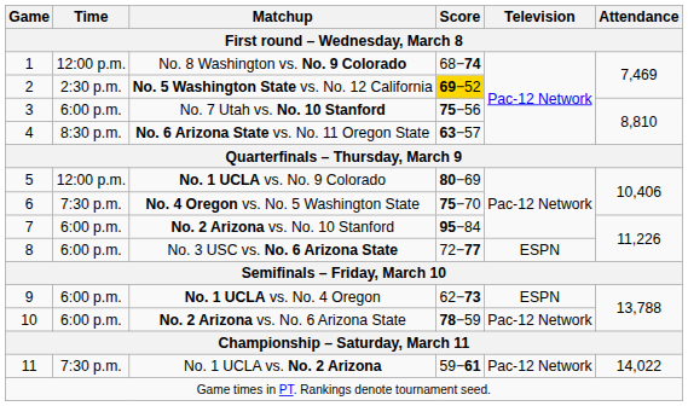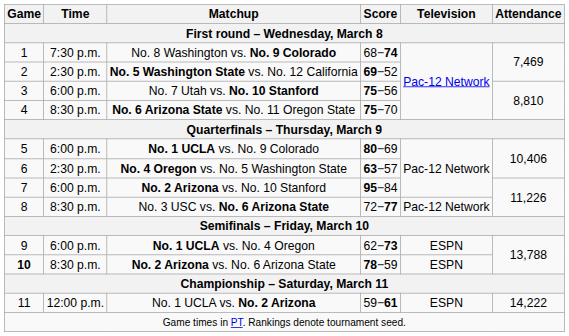No. 8 Washington vs. No. 9 Colorado | Time: 12:00 p.m. -> 7:30 p.m.
No. 5 Washington State vs. No. 12 California | Score: gold background -> no background
No. 6 Arizona State vs. No. 11 Oregon State | Score: 63−57 -> 75−70
No. 1 UCLA vs. No. 9 Colorado | Time: 12:00 p.m. -> 6:00 p.m.
No. 4 Oregon vs. No. 5 Washington State | Time: 7:30 p.m. -> 2:30 p.m.
No. 4 Oregon vs. No. 5 Washington State | Score: 75−70 -> 63−57
No. 3 USC vs. No. 6 Arizona State | Time: 6:00 p.m. -> 8:30 p.m.
No. 3 USC vs. No. 6 Arizona State | Television: ESPN -> Pac-12 Network
No. 2 Arizona vs. No. 6 Arizona State | Game: normal -> bold
No. 2 Arizona vs. No. 6 Arizona State | Time: 6:00 p.m. -> 8:30 p.m.
No. 2 Arizona vs. No. 6 Arizona State | Television: Pac-12 Network -> ESPN
No. 1 UCLA vs. No. 2 Arizona | Time: 7:30 p.m. -> 12:00 p.m.
No. 1 UCLA vs. No. 2 Arizona | Television: Pac-12 Network -> ESPN
No. 1 UCLA vs. No. 2 Arizona | Attendance: 14,022 -> 14,222
